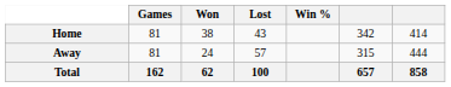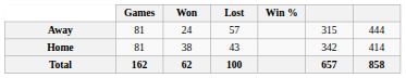rows swapped: Home <-> Away
